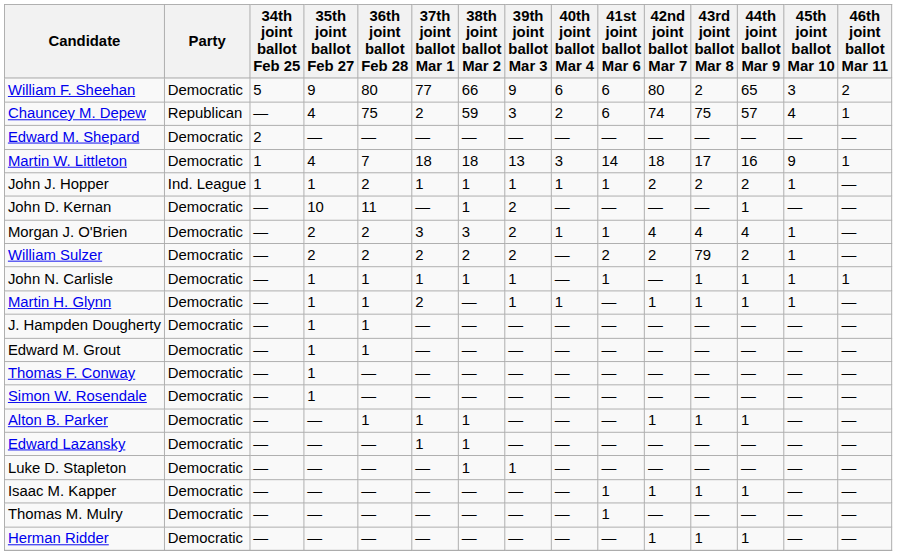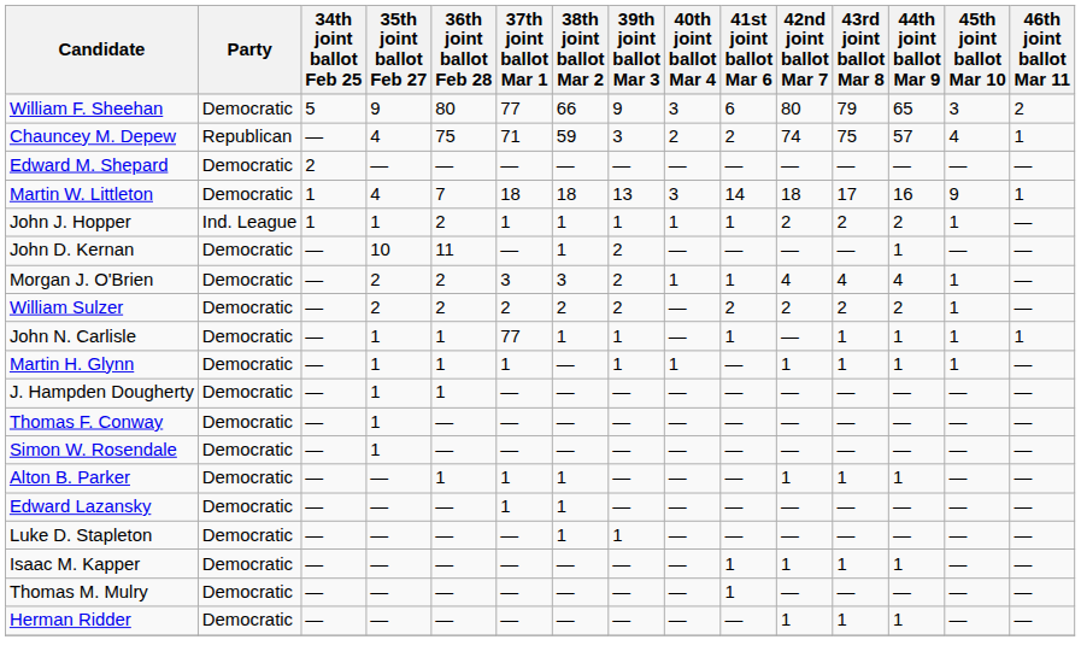William F. Sheehan | 40th joint ballot Mar 4: 6 -> 3
William F. Sheehan | 43rd joint ballot Mar 8: 2 -> 79
Chauncey M. Depew | 37th joint ballot Mar 1: 2 -> 71
Chauncey M. Depew | 41st joint ballot Mar 6: 6 -> 2
William Sulzer | 43rd joint ballot Mar 8: 79 -> 2
John N. Carlisle | 37th joint ballot Mar 1: 1 -> 77
Martin H. Glynn | 37th joint ballot Mar 1: 2 -> 1
- row: Edward M. Grout | Democratic | — | 1 | 1 | — | — | — | — | — | — | — | — | — | —
